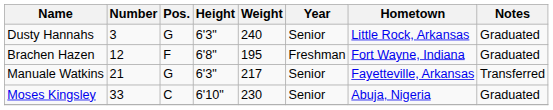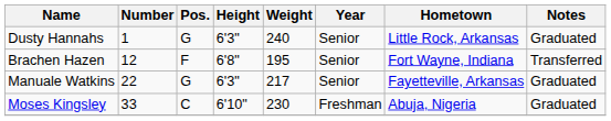Dusty Hannahs | Number: 3 -> 1
Brachen Hazen | Year: Freshman -> Senior
Brachen Hazen | Notes: Graduated -> Transferred
Manuale Watkins | Number: 21 -> 22
Manuale Watkins | Notes: Transferred -> Graduated
Moses Kingsley | Year: Senior -> Freshman
